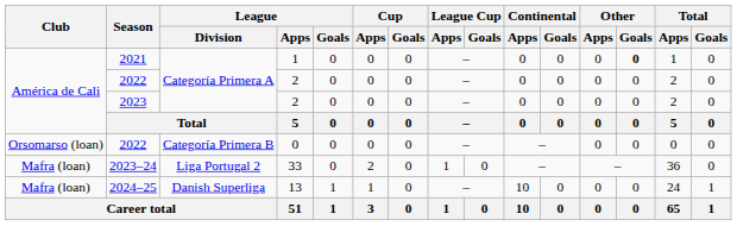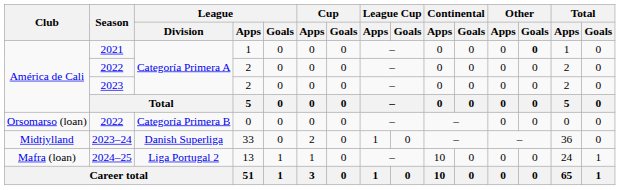2023–24 | Club: Mafra (loan) -> Midtjylland
2023–24 | League / Division: Liga Portugal 2 -> Danish Superliga
2024–25 | League / Division: Danish Superliga -> Liga Portugal 2
